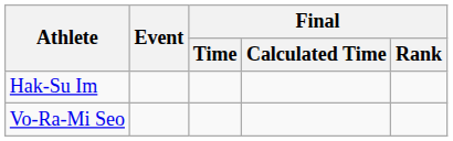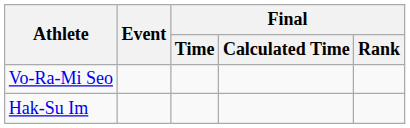rows swapped: Hak-Su Im <-> Vo-Ra-Mi Seo
